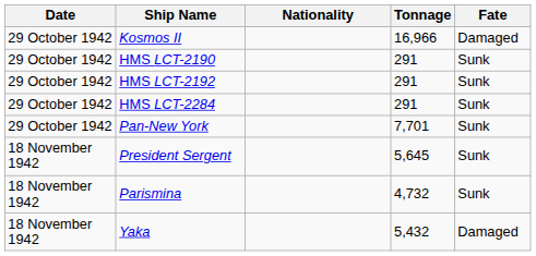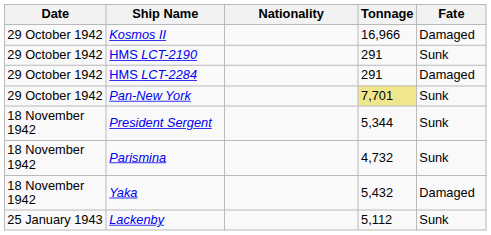- row: 29 October 1942 | HMS LCT-2192 | 291 | Sunk
HMS LCT-2284 | Fate: Sunk -> Damaged
Pan-New York | Tonnage: no background -> khaki background
President Sergent | Tonnage: 5,645 -> 5,344
+ row: 25 January 1943 | Lackenby | 5,112 | Sunk
